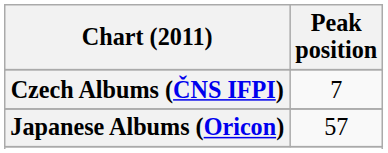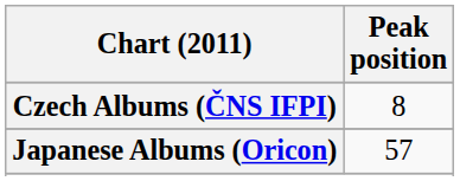Czech Albums (ČNS IFPI) | Peak position: 7 -> 8
